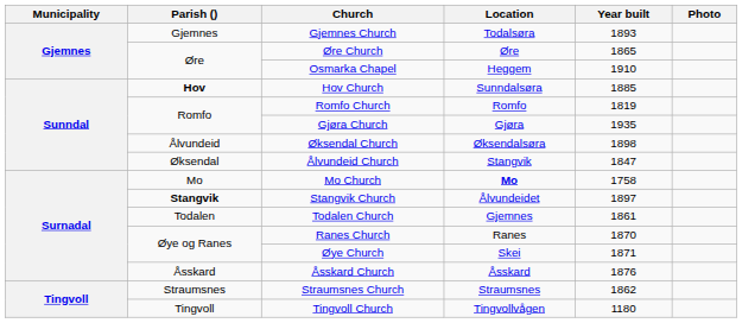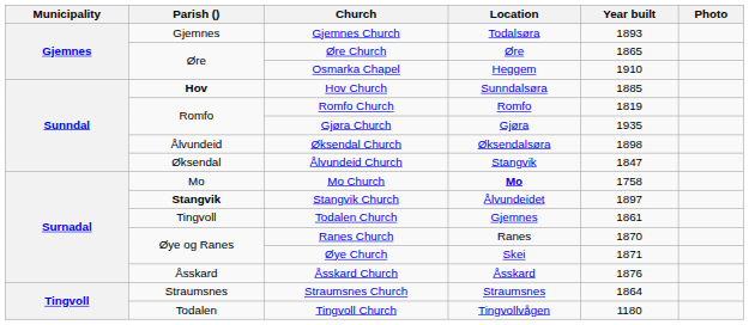Todalen Church | Parish (): Todalen -> Tingvoll
Straumsnes Church | Year built: 1862 -> 1864
Tingvoll Church | Parish (): Tingvoll -> Todalen
